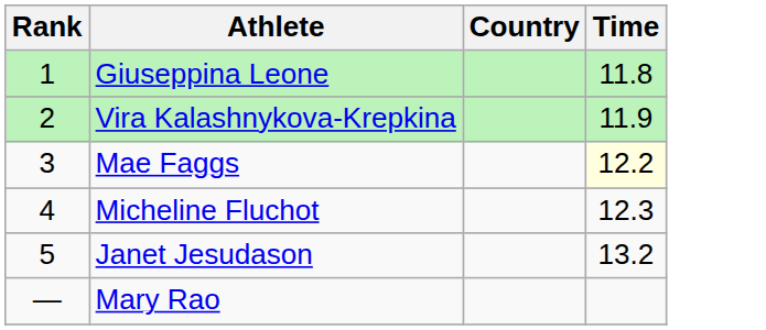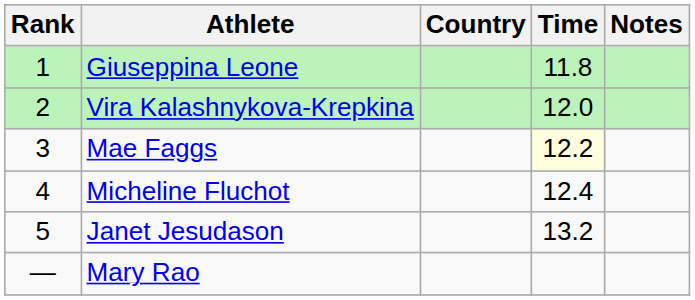+ column: Notes
Vira Kalashnykova-Krepkina | Time: 11.9 -> 12.0
Micheline Fluchot | Time: 12.3 -> 12.4
